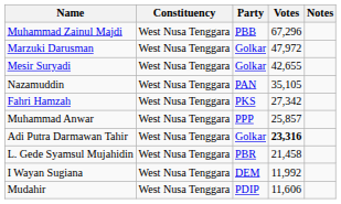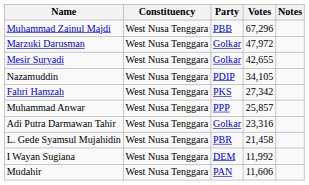Nazamuddin | Party: PAN -> PDIP
Nazamuddin | Votes: 35,105 -> 34,105
Adi Putra Darmawan Tahir | Votes: bold -> normal
Mudahir | Party: PDIP -> PAN
